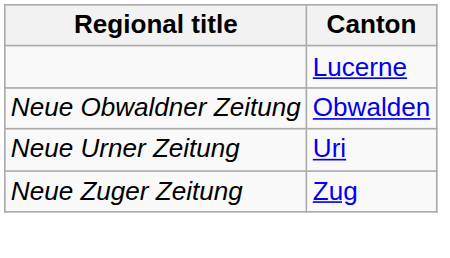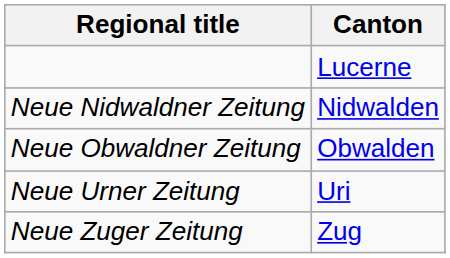+ row: Neue Nidwaldner Zeitung | Nidwalden
